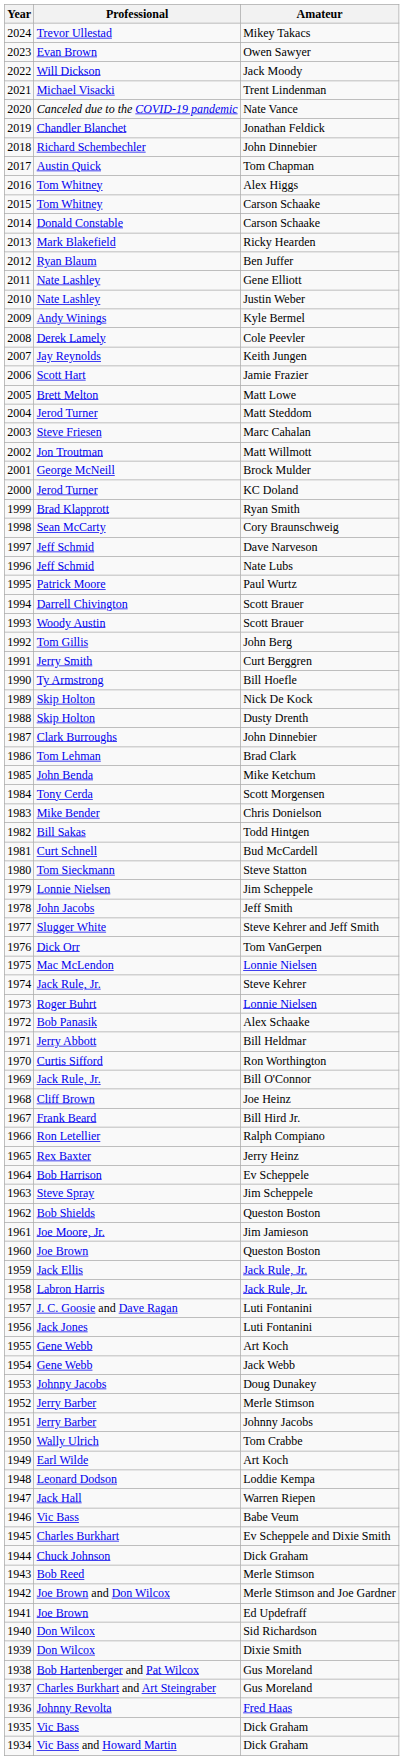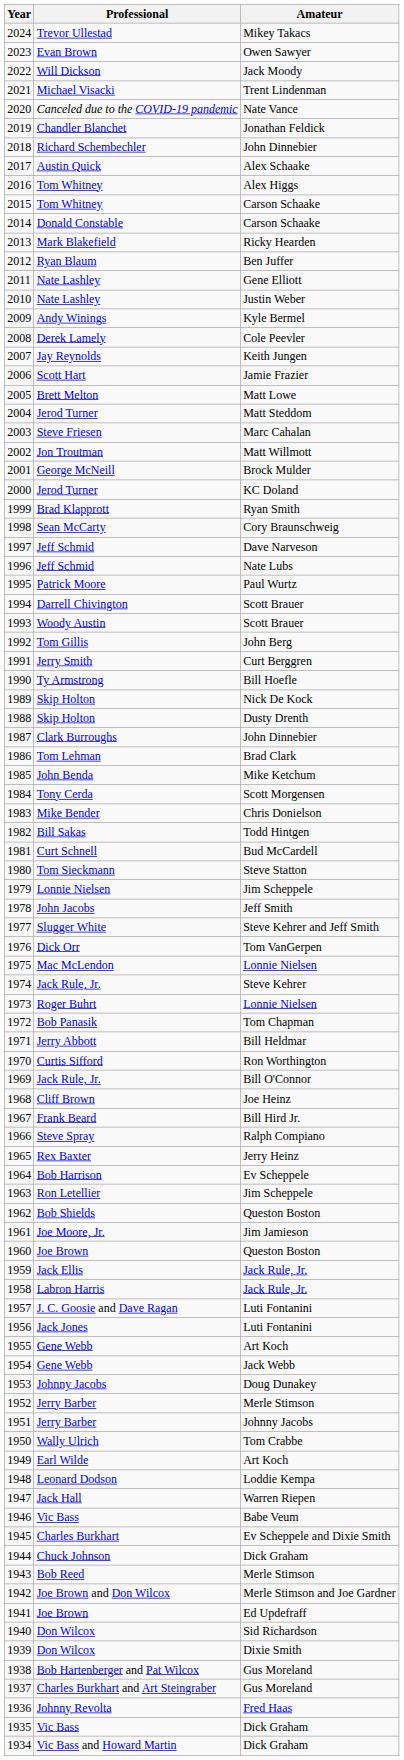2017 | Amateur: Tom Chapman -> Alex Schaake
1972 | Amateur: Alex Schaake -> Tom Chapman
1966 | Professional: Ron Letellier -> Steve Spray
1963 | Professional: Steve Spray -> Ron Letellier
